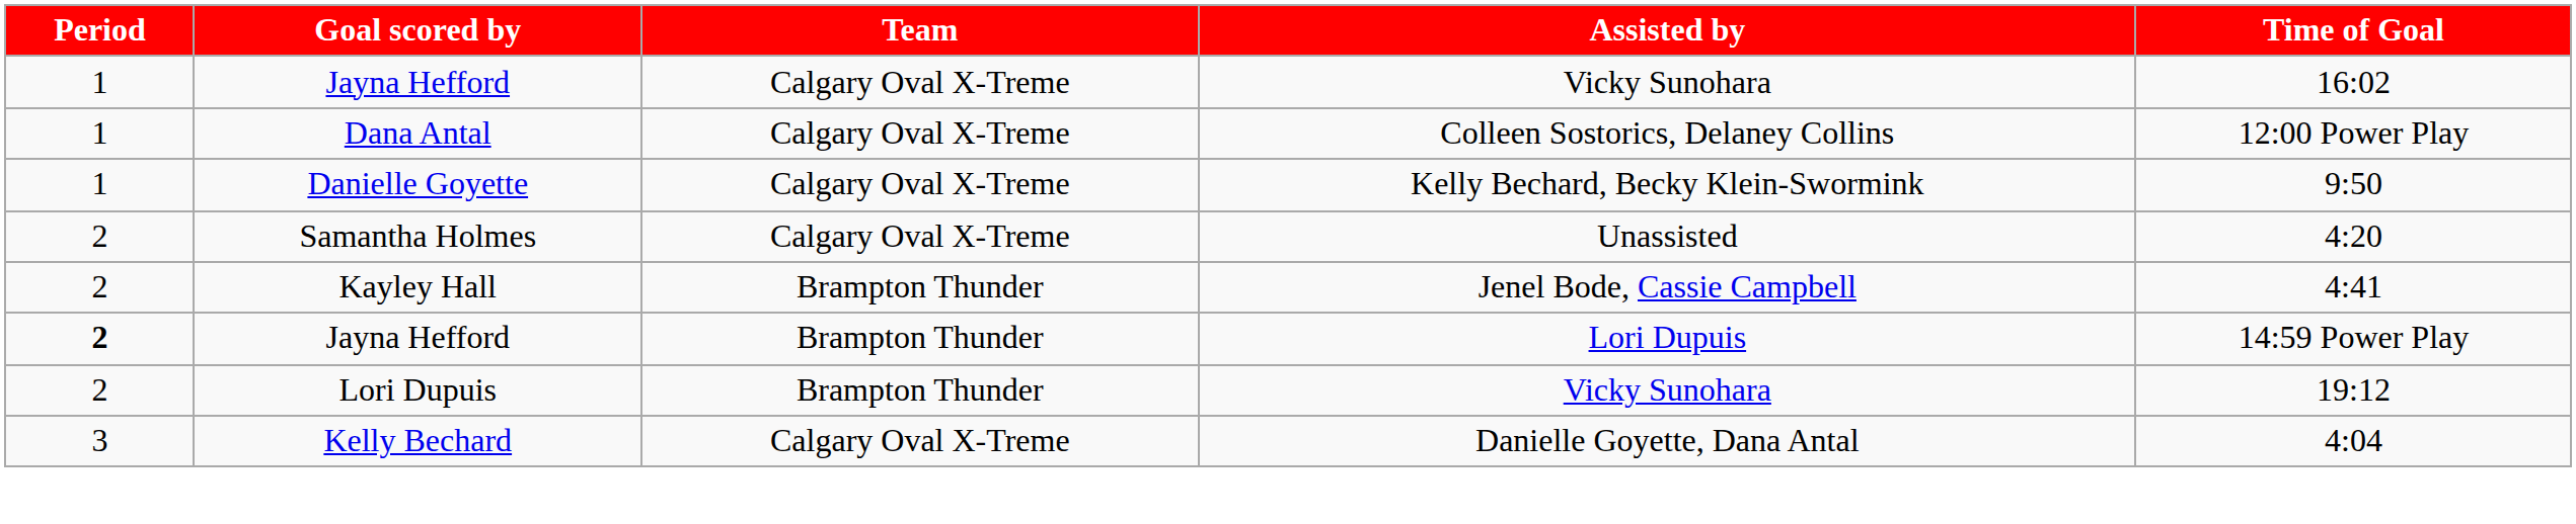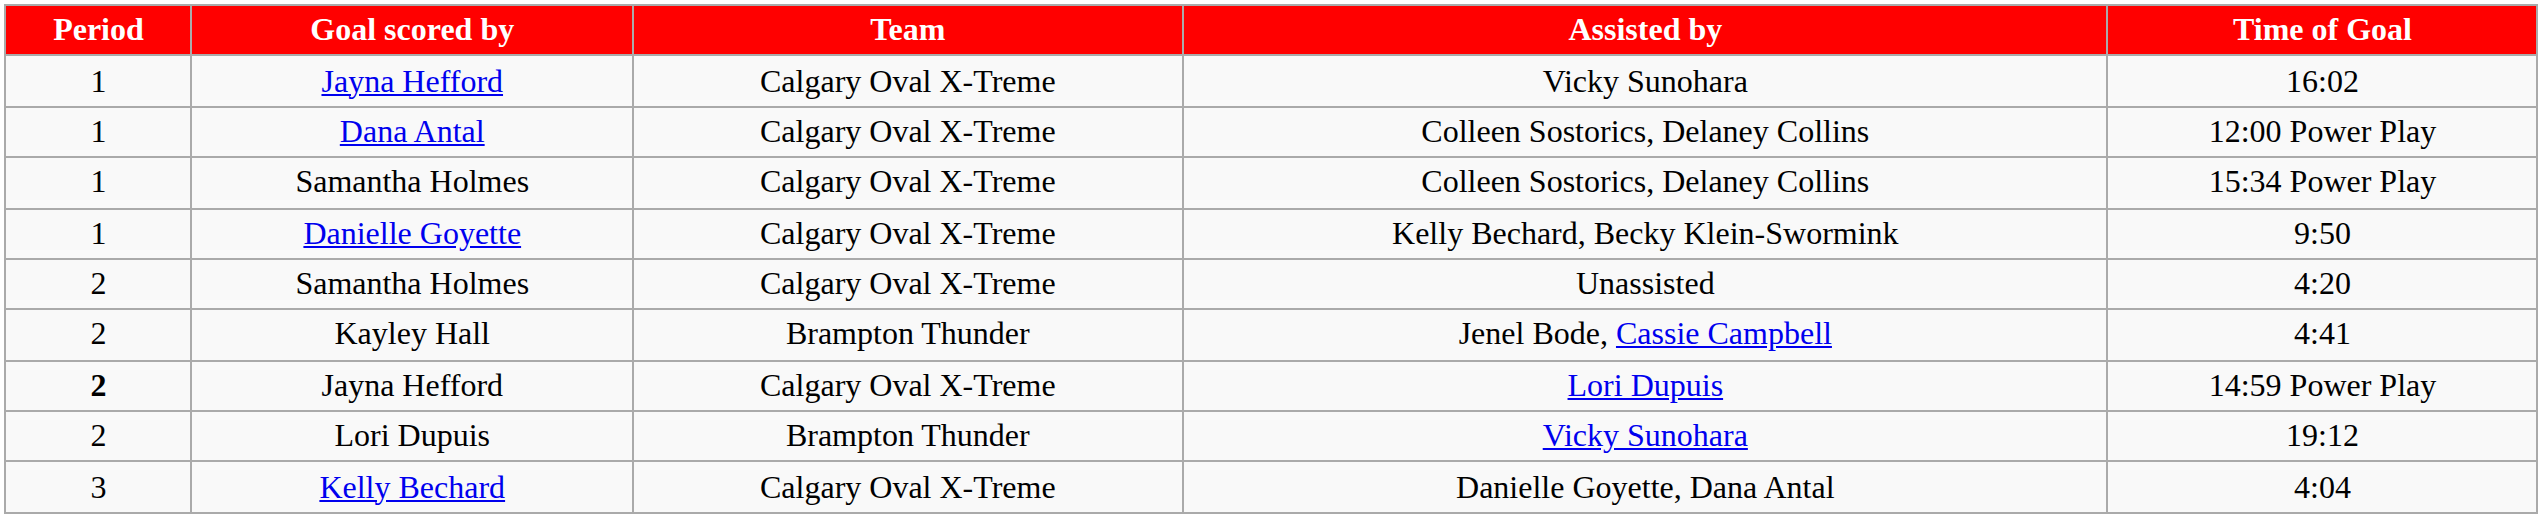+ row: 1 | Samantha Holmes | Calgary Oval X-Treme | Colleen Sostorics, Delaney Collins | 15:34 Power Play
Jayna Hefford / Lori Dupuis | Team: Brampton Thunder -> Calgary Oval X-Treme
